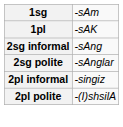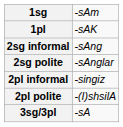+ row: 3sg/3pl | -sA
